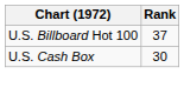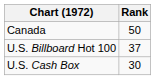+ row: Canada | 50
